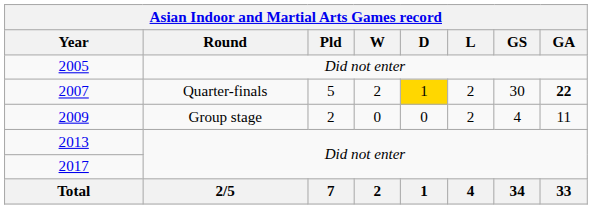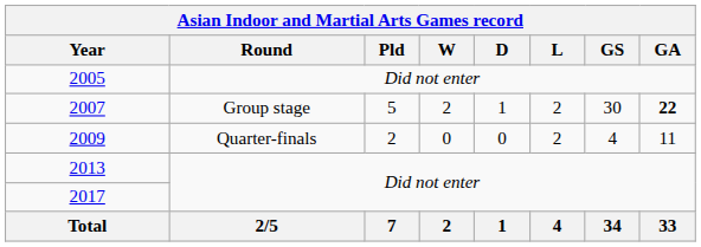2007 | Asian Indoor and Martial Arts Games record / Round: Quarter-finals -> Group stage
2007 | Asian Indoor and Martial Arts Games record / D: gold background -> no background
2009 | Asian Indoor and Martial Arts Games record / Round: Group stage -> Quarter-finals
